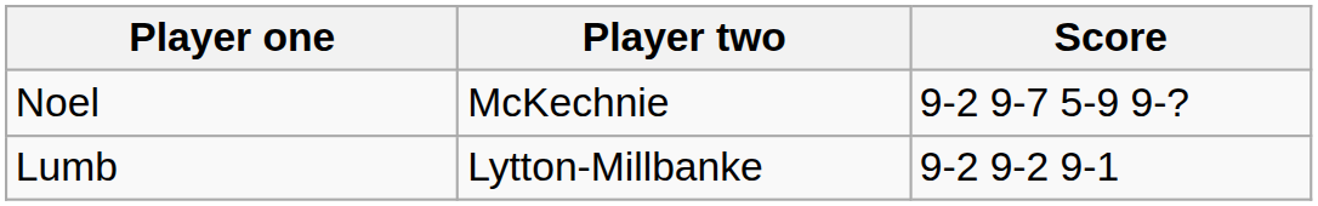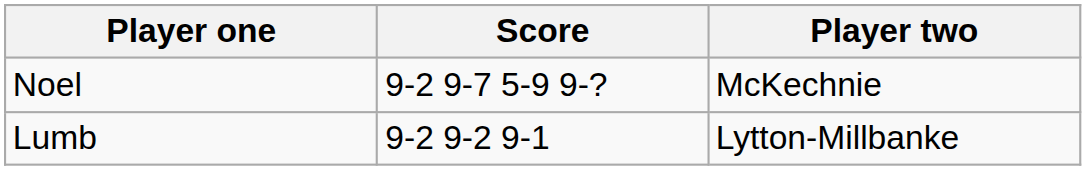columns swapped: Player two <-> Score
